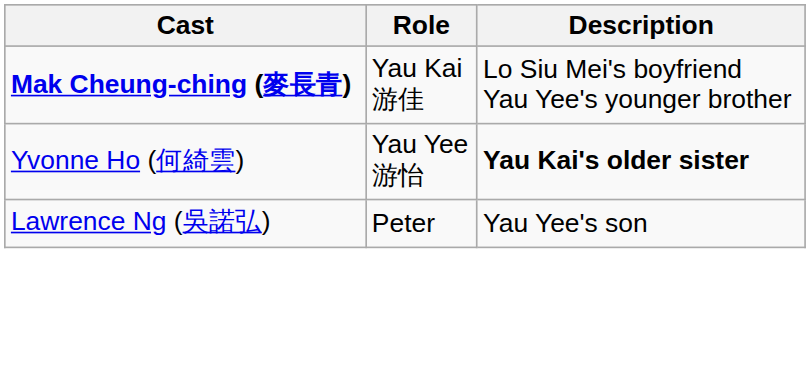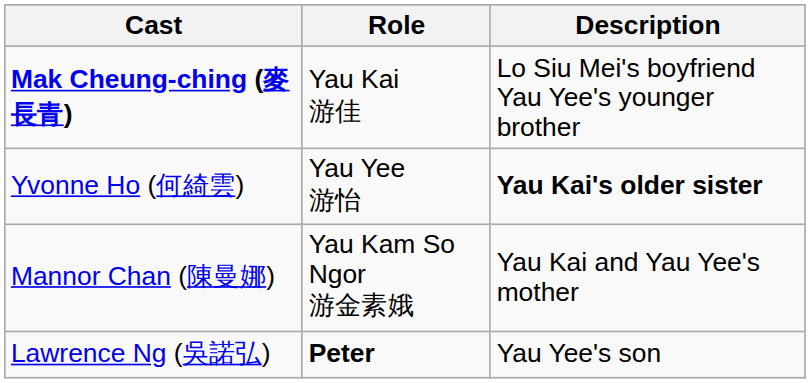+ row: Mannor Chan (陳曼娜) | Yau Kam So Ngor 游金素娥 | Yau Kai and Yau Yee's mother
Lawrence Ng (吳諾弘) | Role: normal -> bold
